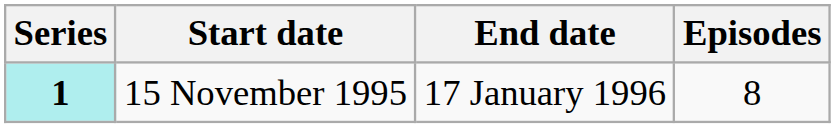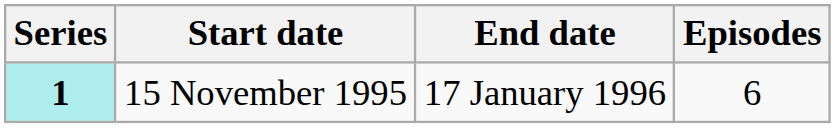15 November 1995 | Episodes: 8 -> 6
